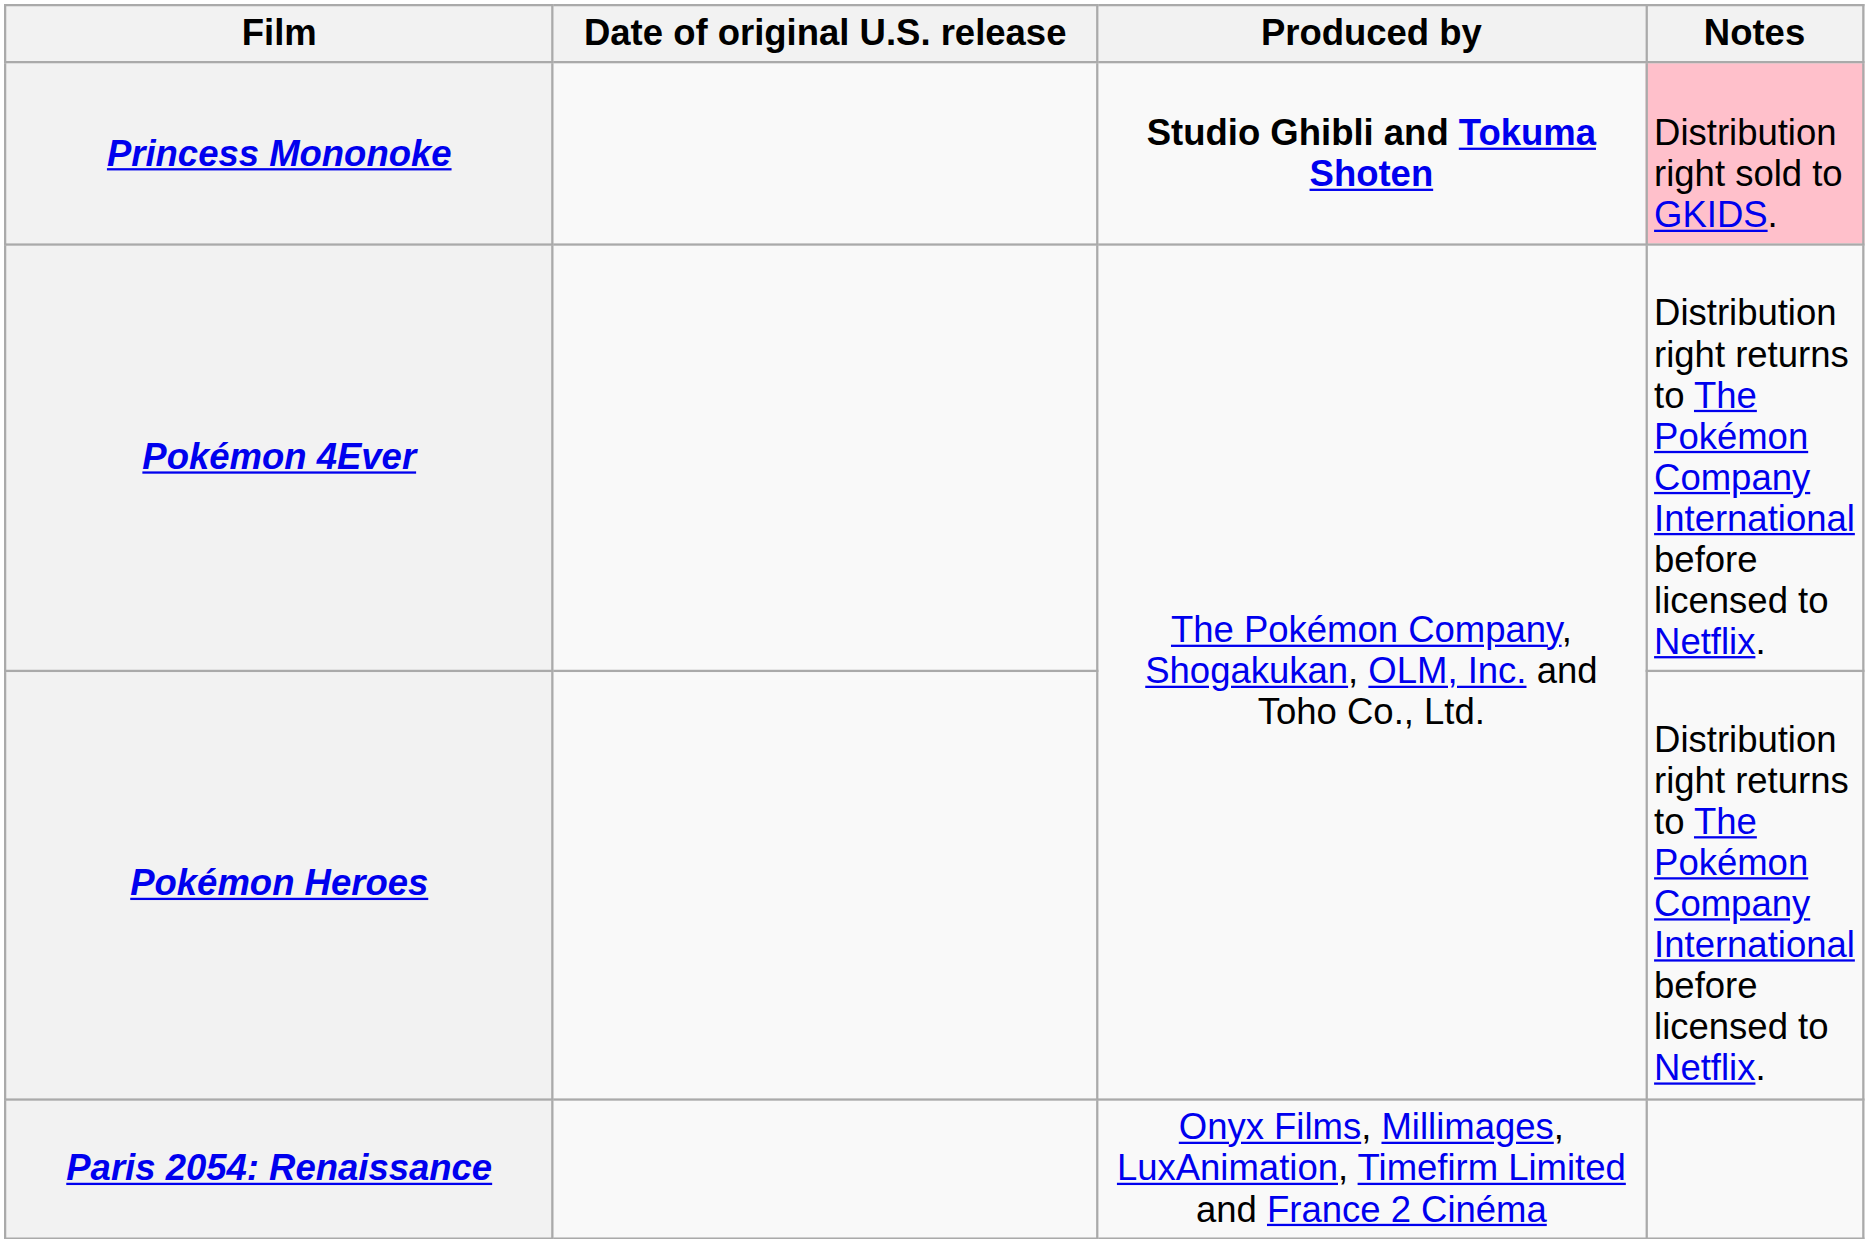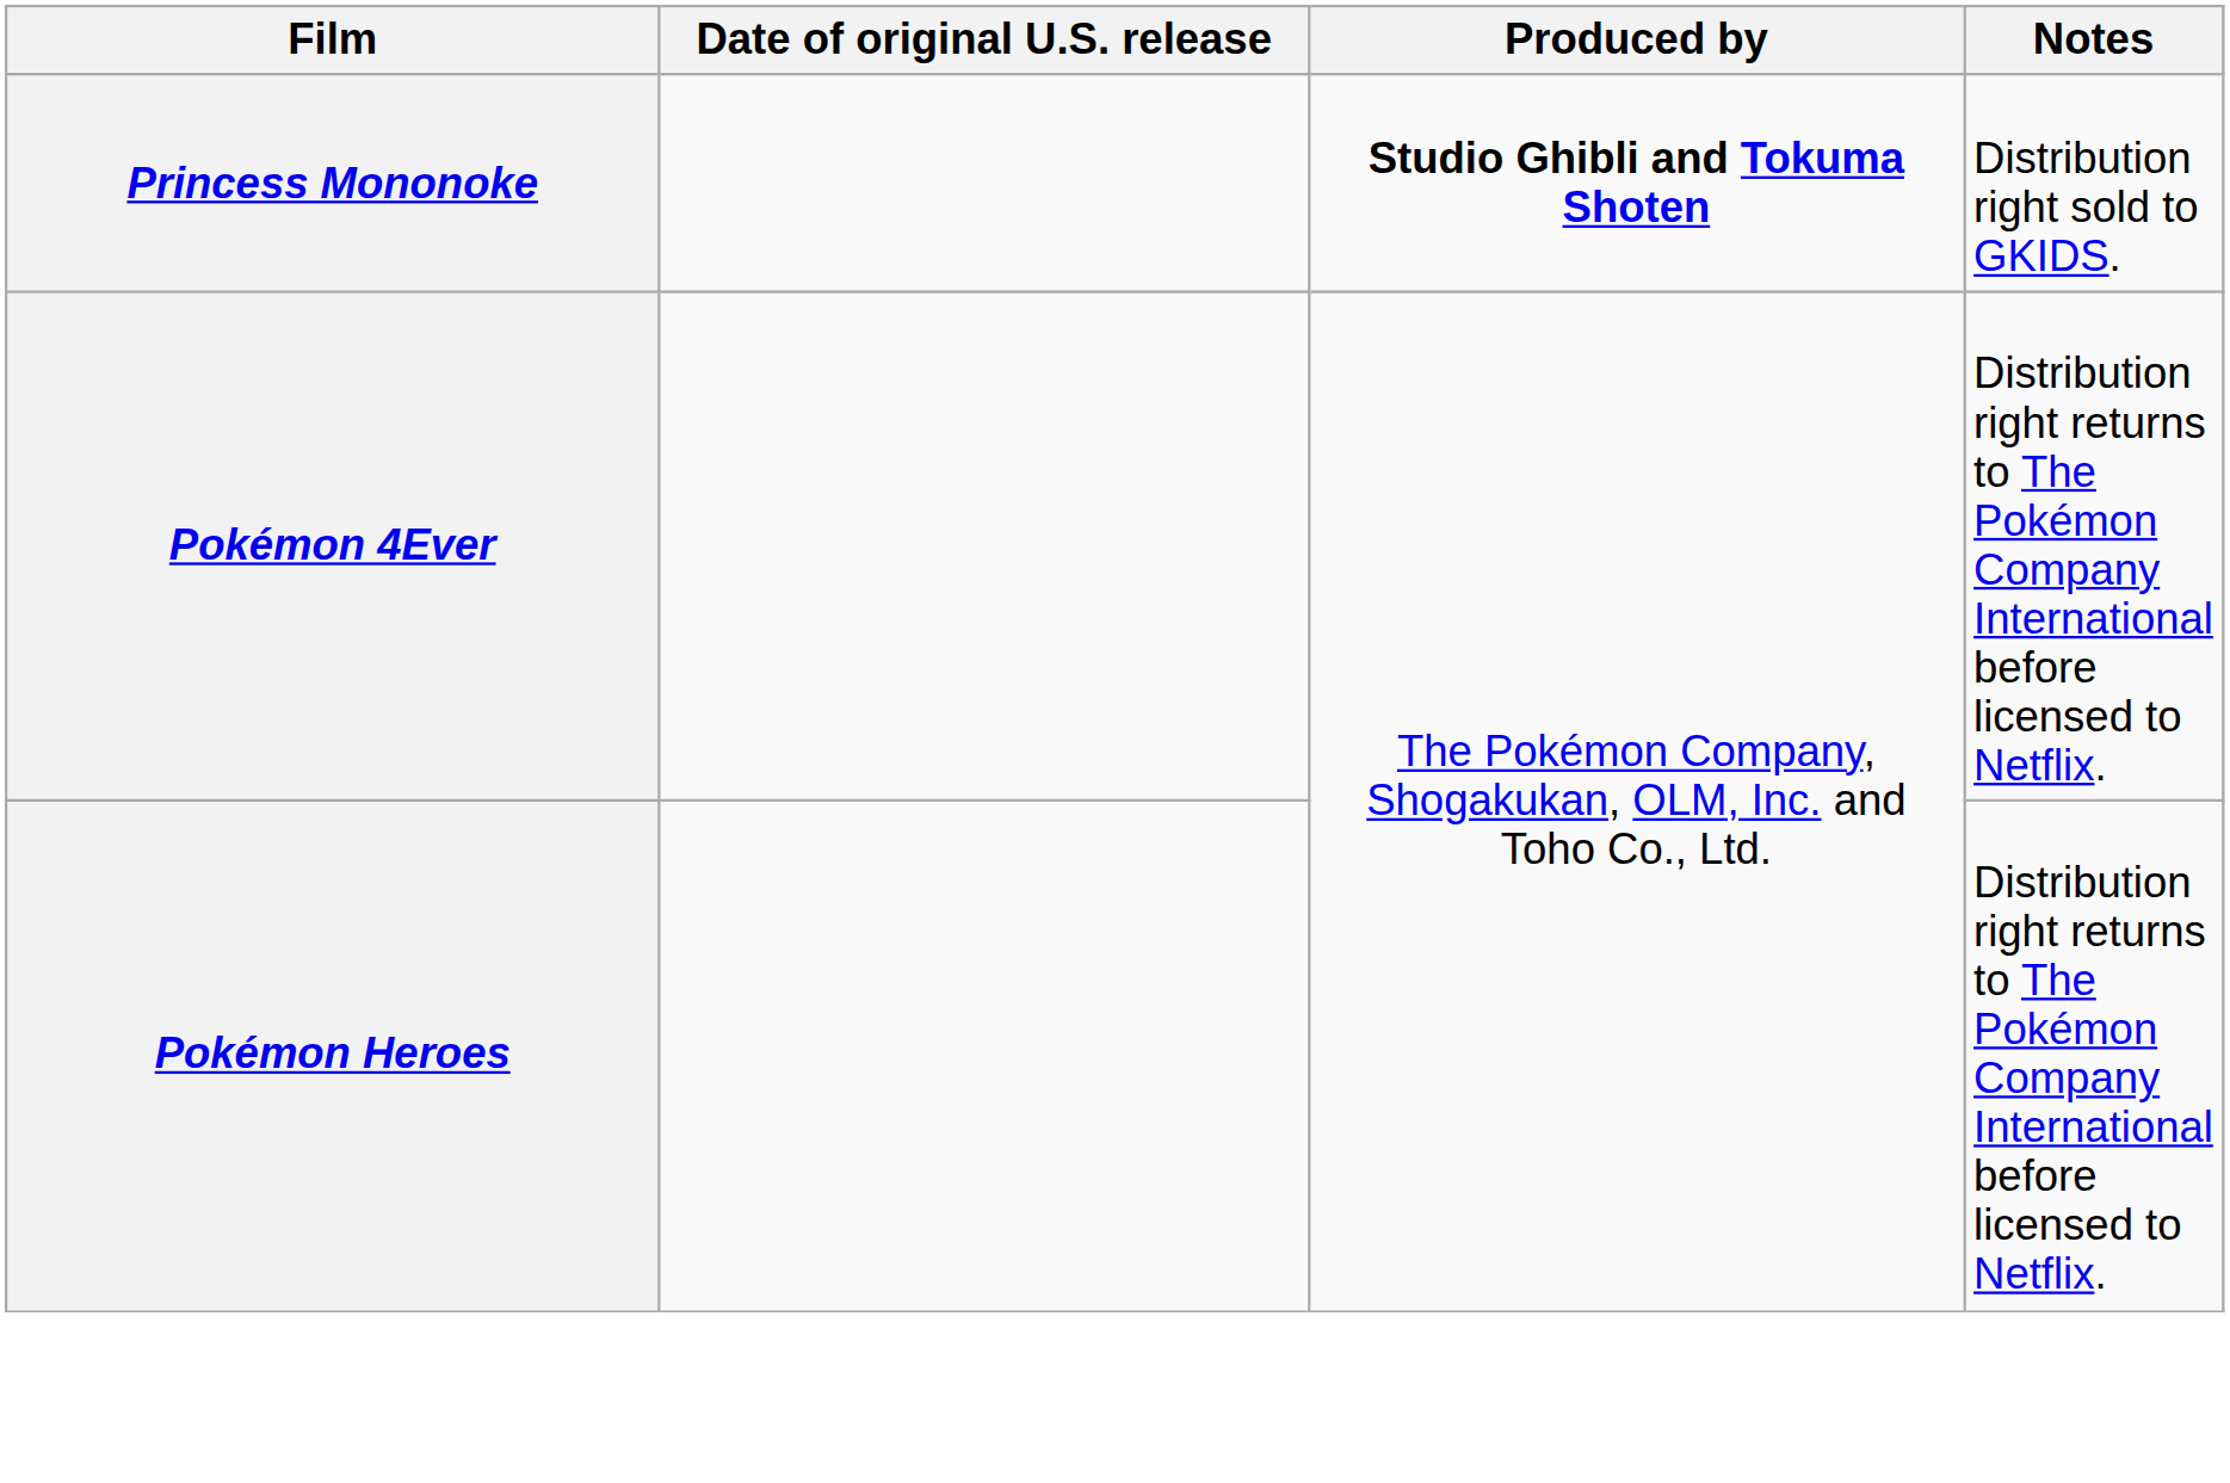Princess Mononoke | Notes: pink background -> no background
- row: Paris 2054: Renaissance | Onyx Films, Millimages, LuxAnimation, Timefirm Limited and France 2 Cinéma
